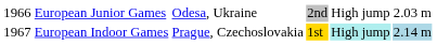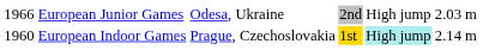European Indoor Games | column 1: 1967 -> 1960
European Indoor Games | column 6: lightblue background -> no background
